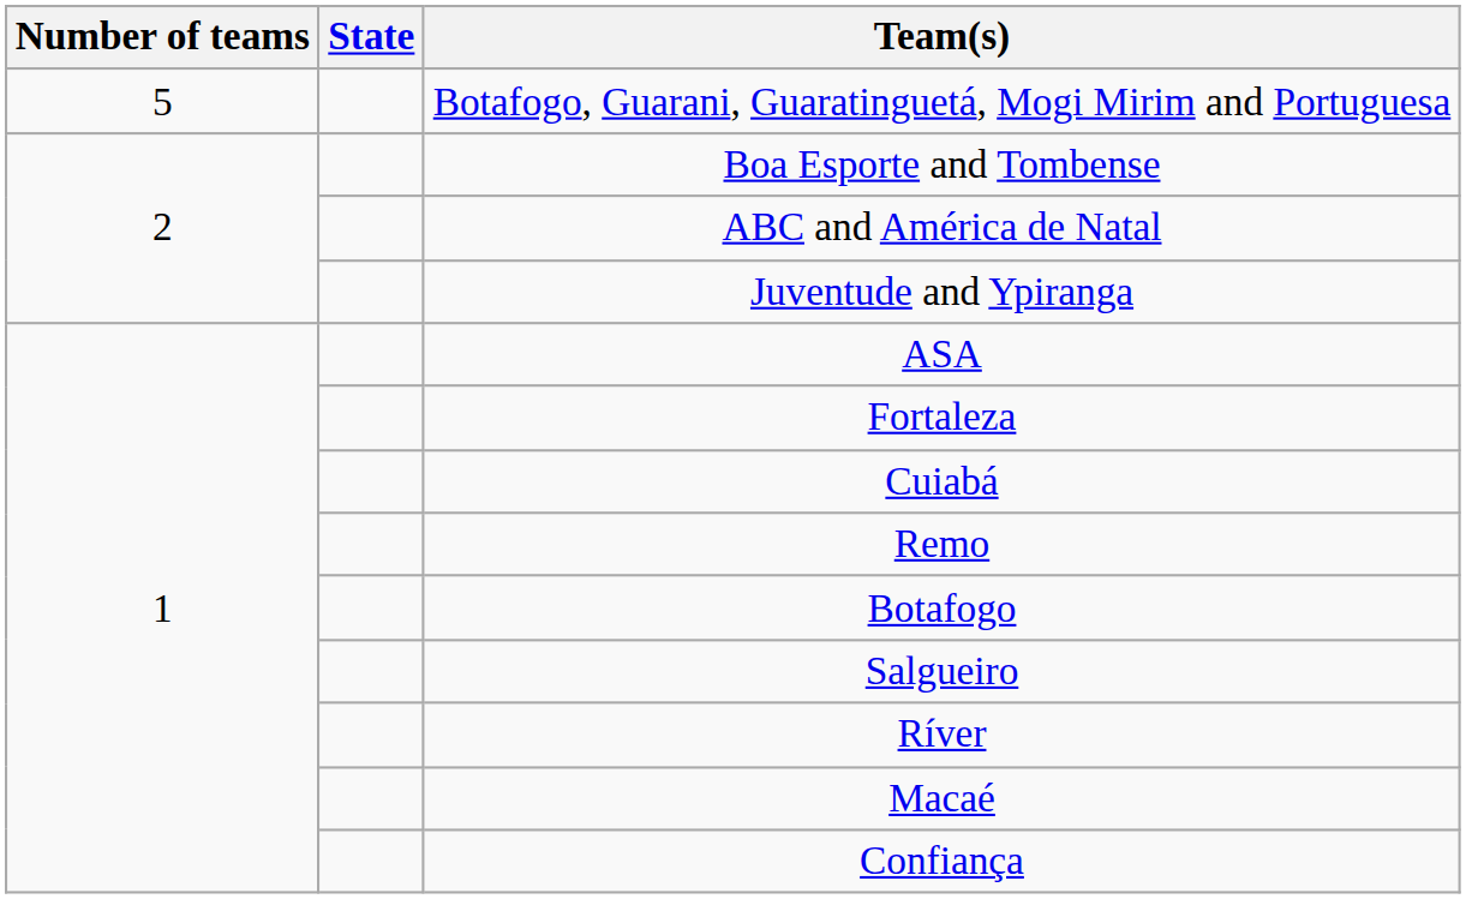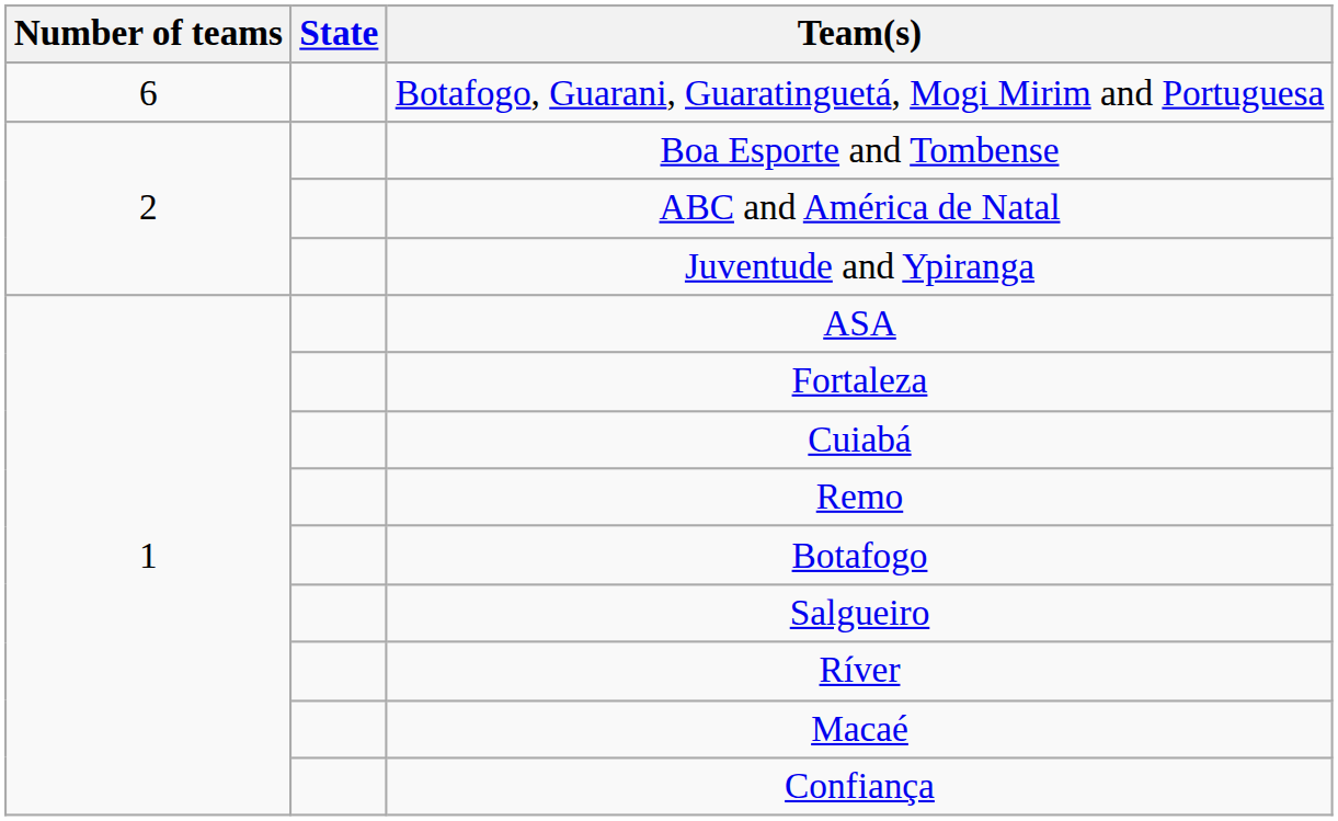Botafogo, Guarani, Guaratinguetá, Mogi Mirim and Portuguesa | Number of teams: 5 -> 6
